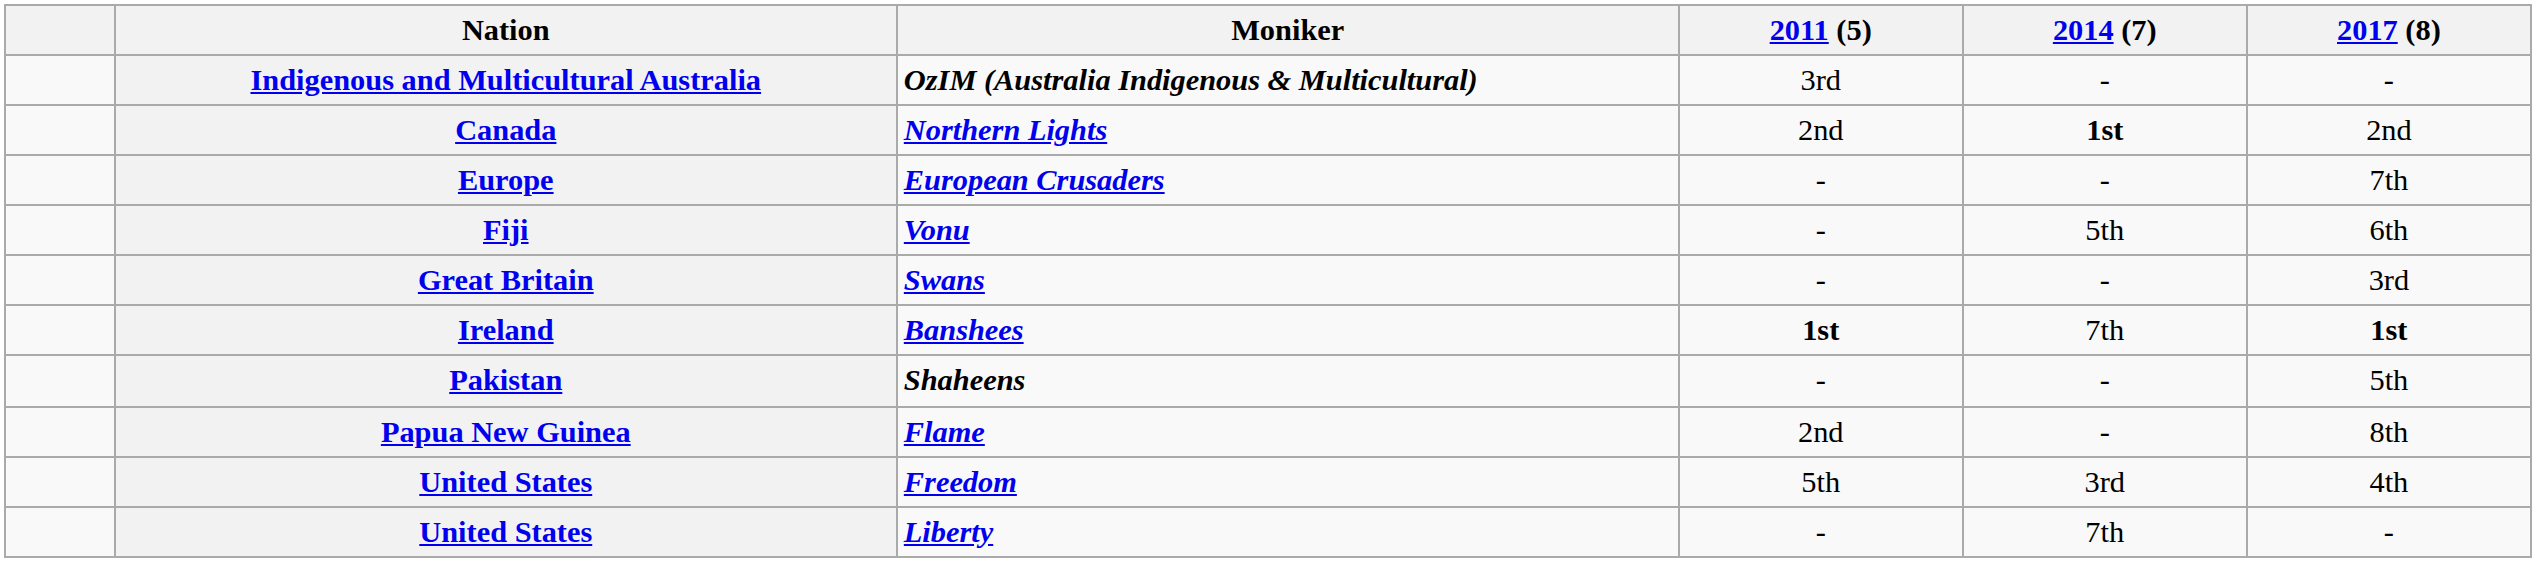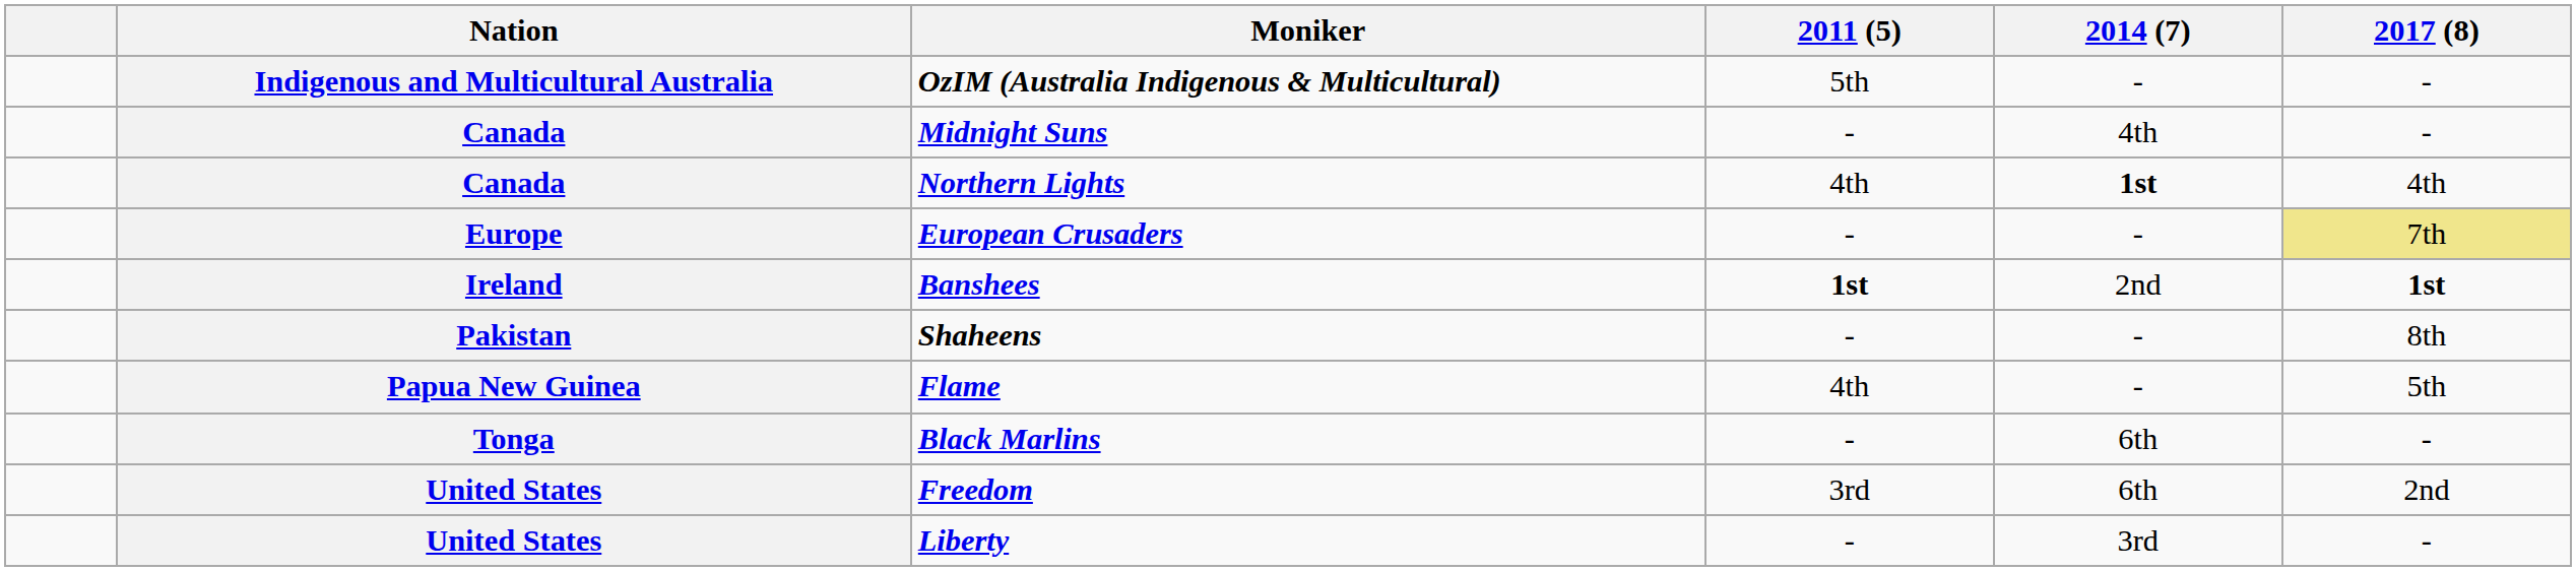OzIM (Australia Indigenous & Multicultural) | 2011 (5): 3rd -> 5th
+ row: Canada | Midnight Suns | - | 4th | -
Northern Lights | 2011 (5): 2nd -> 4th
Northern Lights | 2017 (8): 2nd -> 4th
European Crusaders | 2017 (8): no background -> khaki background
- row: Fiji | Vonu | - | 5th | 6th
- row: Great Britain | Swans | - | - | 3rd
Banshees | 2014 (7): 7th -> 2nd
Shaheens | 2017 (8): 5th -> 8th
Flame | 2011 (5): 2nd -> 4th
Flame | 2017 (8): 8th -> 5th
+ row: Tonga | Black Marlins | - | 6th | -
Freedom | 2011 (5): 5th -> 3rd
Freedom | 2014 (7): 3rd -> 6th
Freedom | 2017 (8): 4th -> 2nd
Liberty | 2014 (7): 7th -> 3rd
